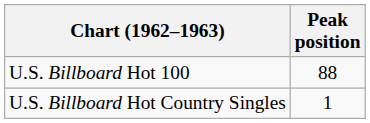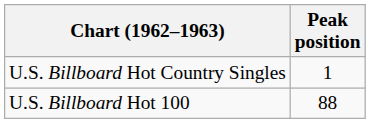rows swapped: U.S. Billboard Hot Country Singles <-> U.S. Billboard Hot 100
